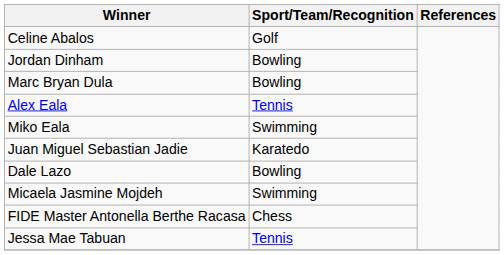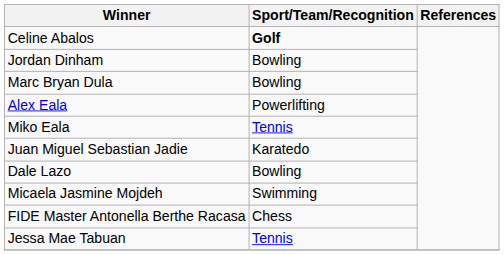Celine Abalos | Sport/Team/Recognition: normal -> bold
Alex Eala | Sport/Team/Recognition: Tennis -> Powerlifting
Miko Eala | Sport/Team/Recognition: Swimming -> Tennis
